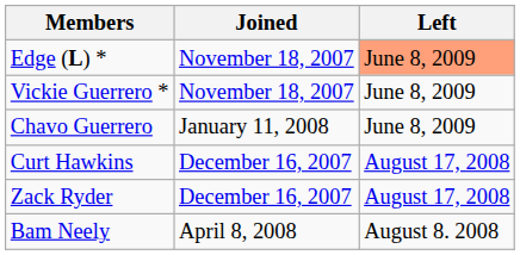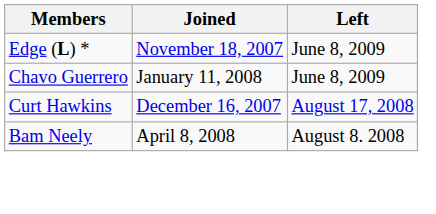Edge (L) * | Left: lightsalmon background -> no background
- row: Vickie Guerrero * | November 18, 2007 | June 8, 2009
- row: Zack Ryder | December 16, 2007 | August 17, 2008
